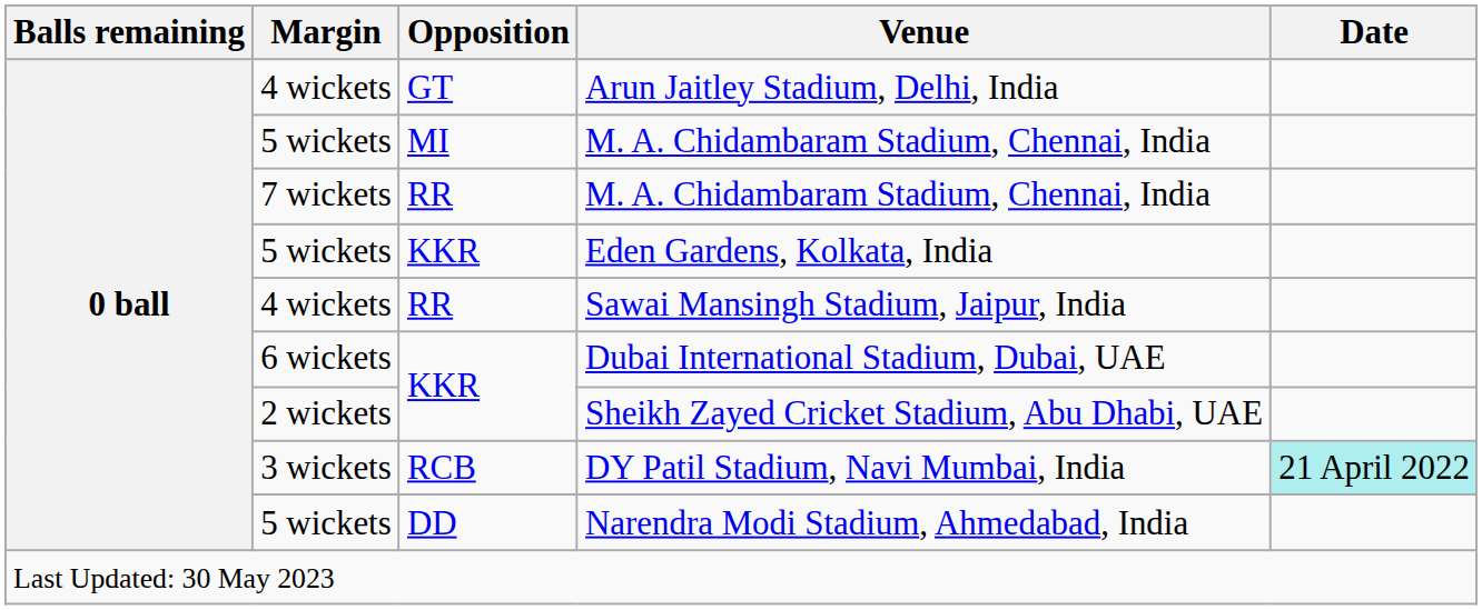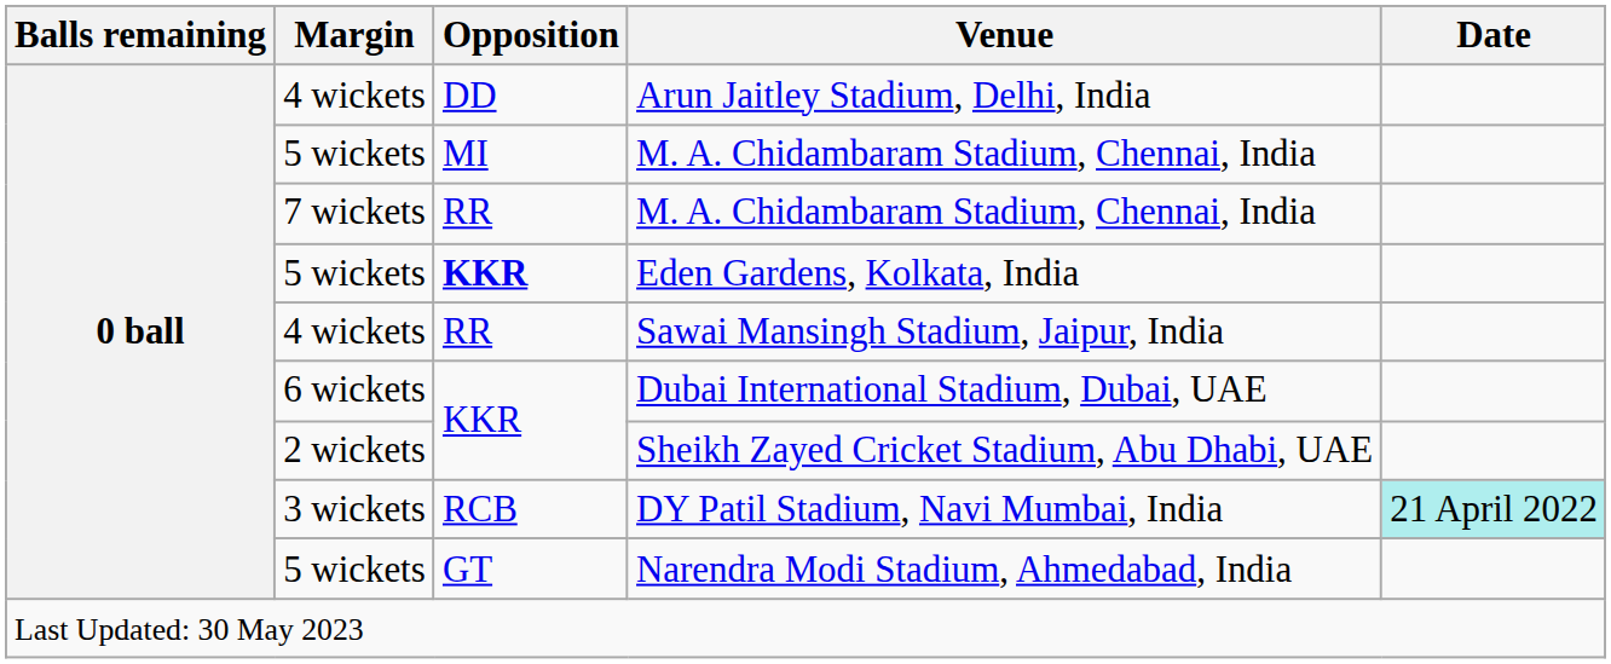Arun Jaitley Stadium, Delhi, India | Opposition: GT -> DD
Eden Gardens, Kolkata, India | Opposition: normal -> bold
Narendra Modi Stadium, Ahmedabad, India | Opposition: DD -> GT
